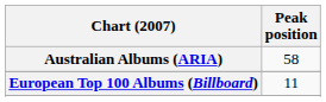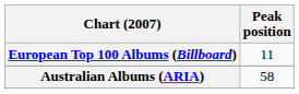rows swapped: Australian Albums (ARIA) <-> European Top 100 Albums (Billboard)
